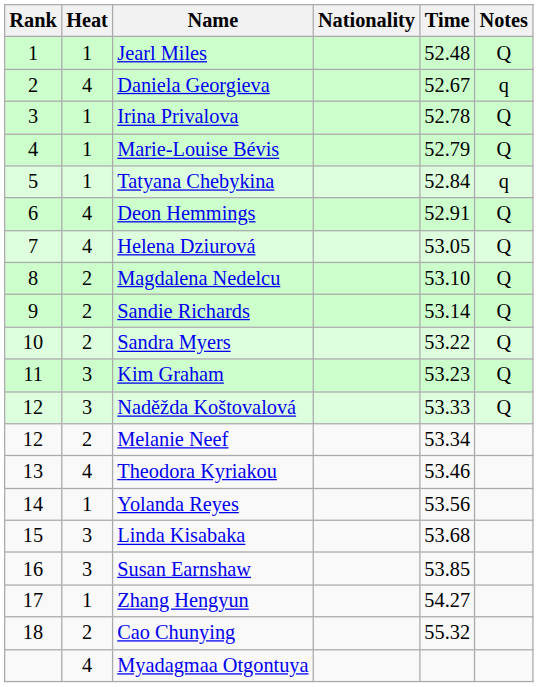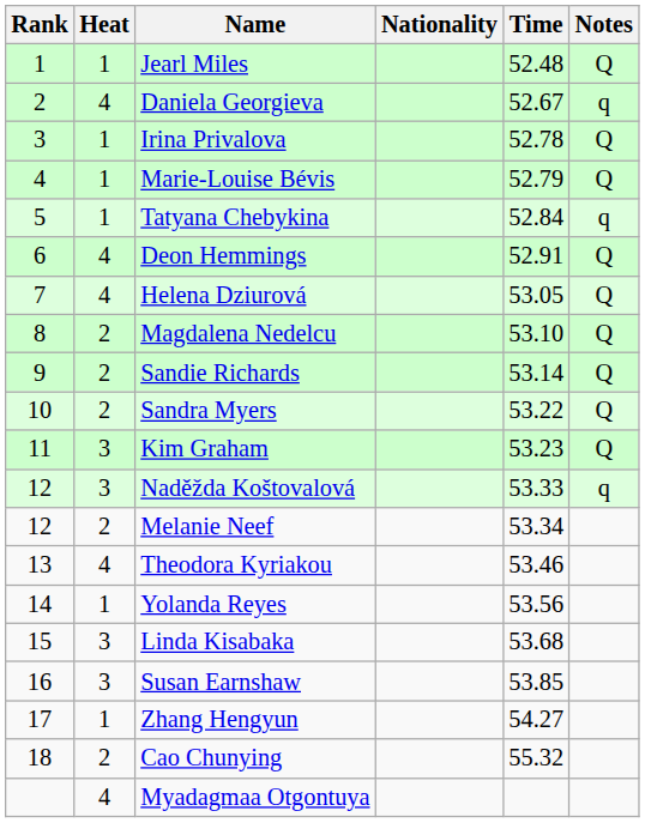Naděžda Koštovalová | Notes: Q -> q
